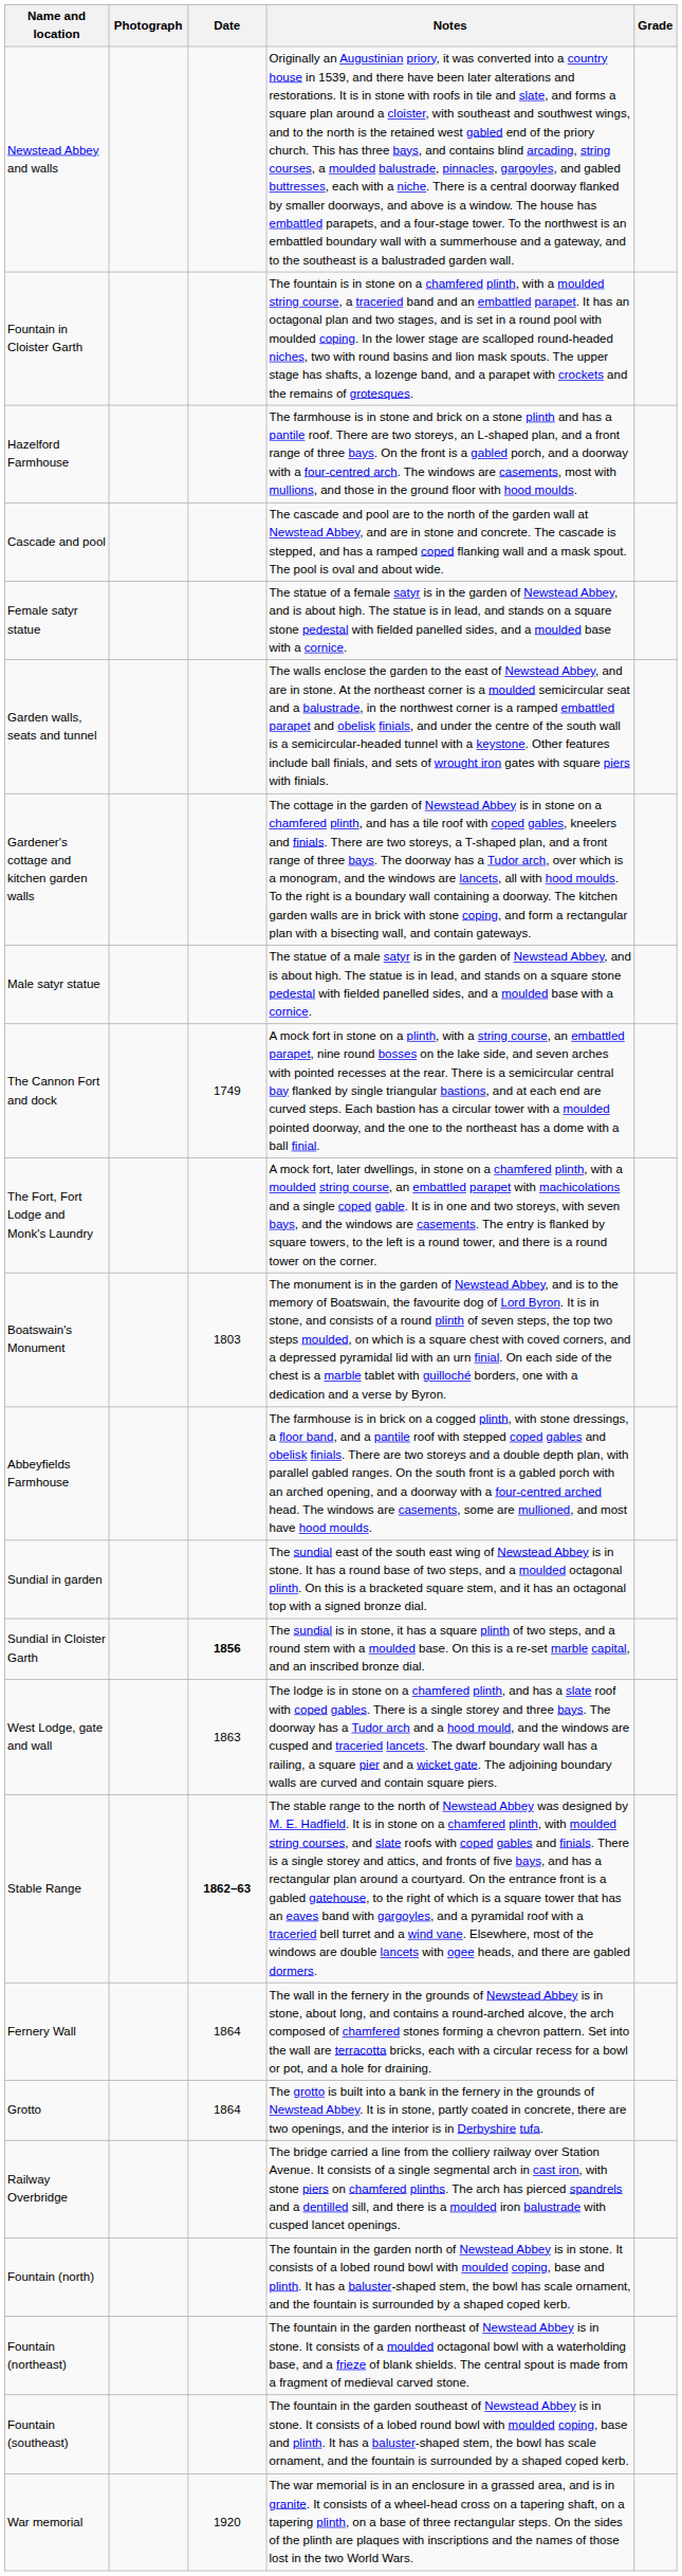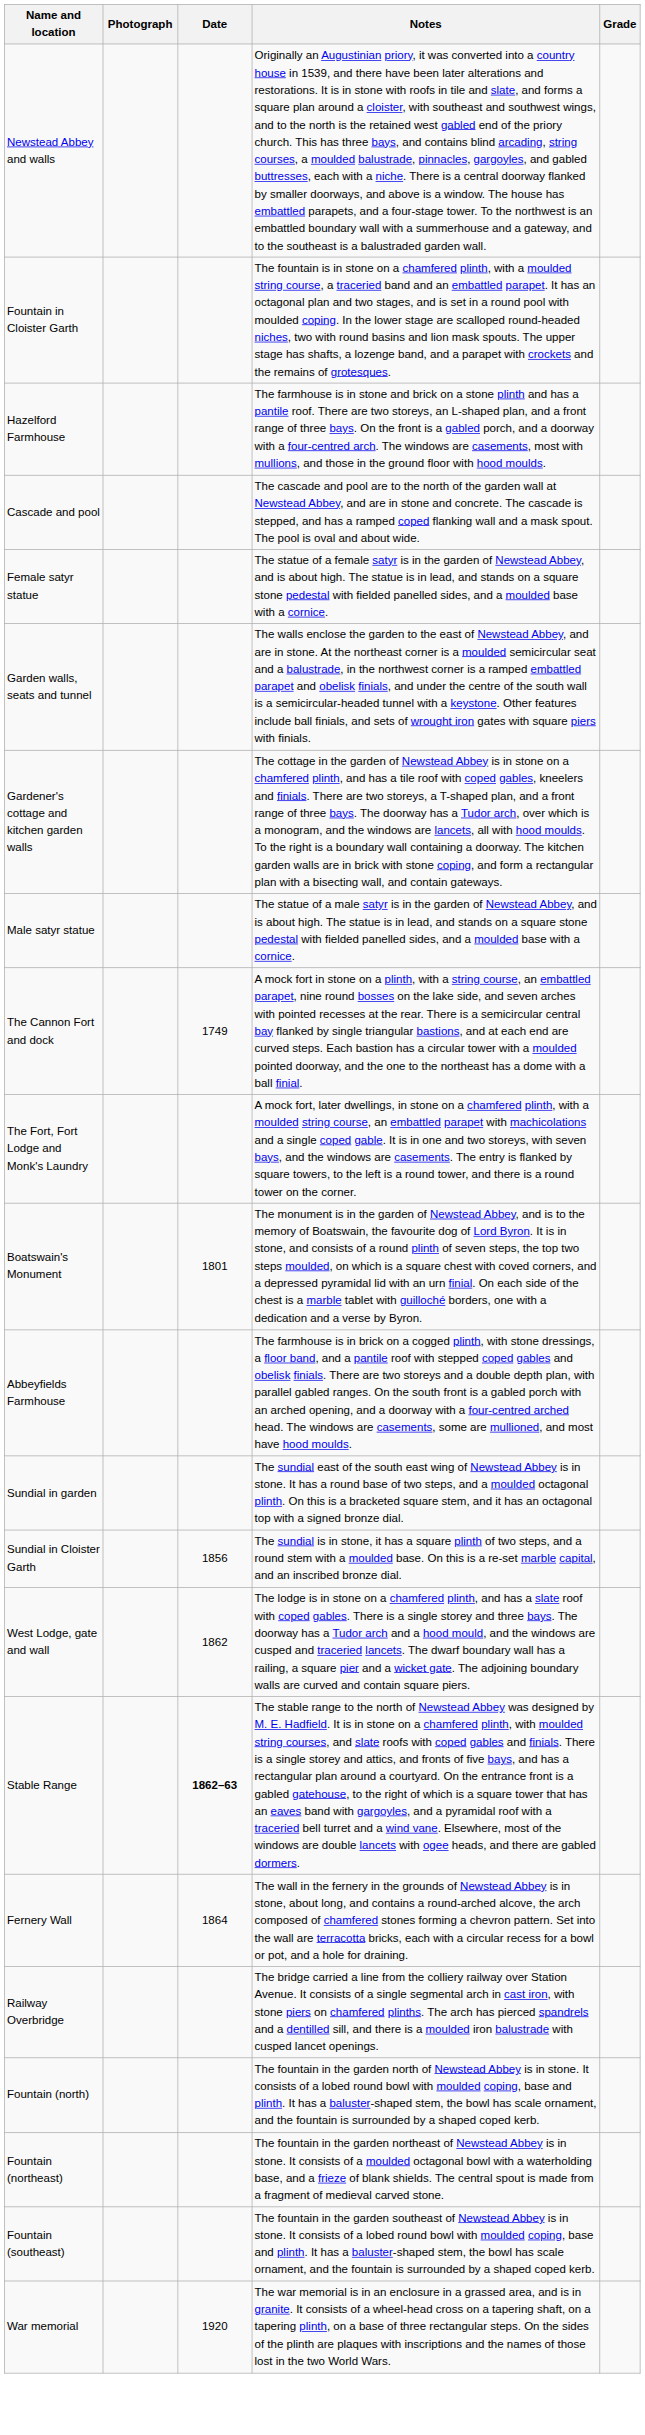Boatswain's Monument | Date: 1803 -> 1801
Sundial in Cloister Garth | Date: bold -> normal
West Lodge, gate and wall | Date: 1863 -> 1862
- row: Grotto | 1864 | The grotto is built into a bank in the fernery in the grounds of Newstead Abbey. It is in stone, partly coated in concrete, there are two openings, and the interior is in Derbyshire tufa.
